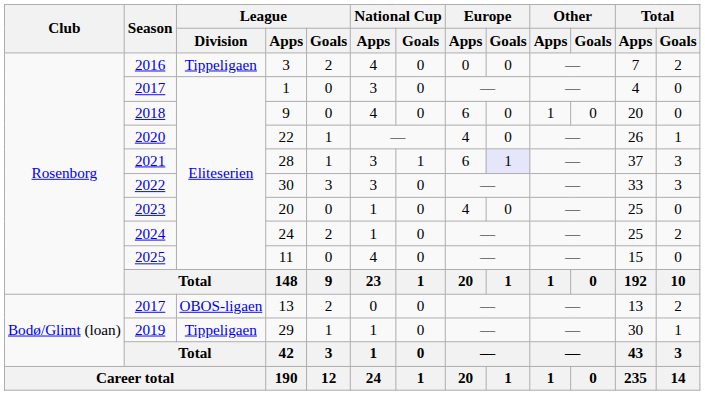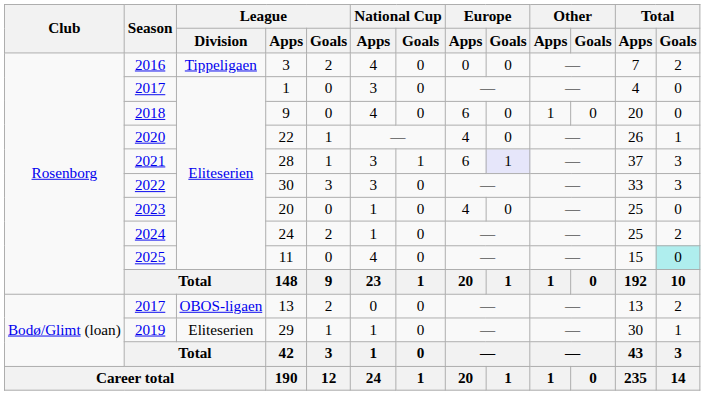11 | Total / Goals: no background -> paleturquoise background
29 | League / Division: Tippeligaen -> Eliteserien
